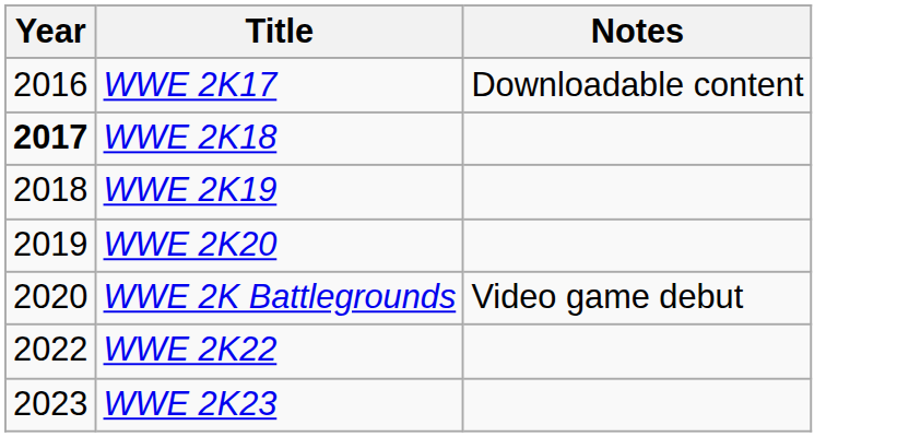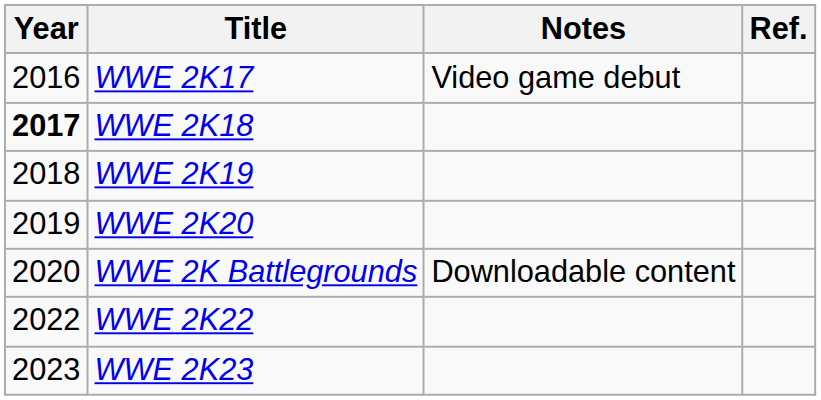+ column: Ref.
WWE 2K17 | Notes: Downloadable content -> Video game debut
WWE 2K Battlegrounds | Notes: Video game debut -> Downloadable content
